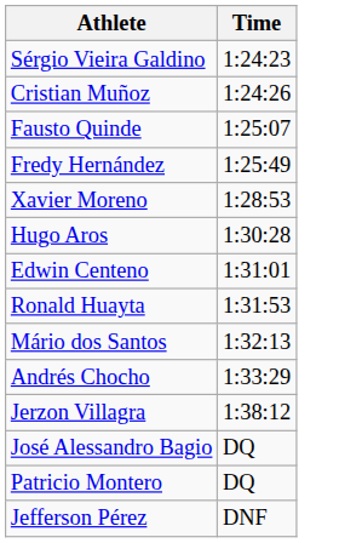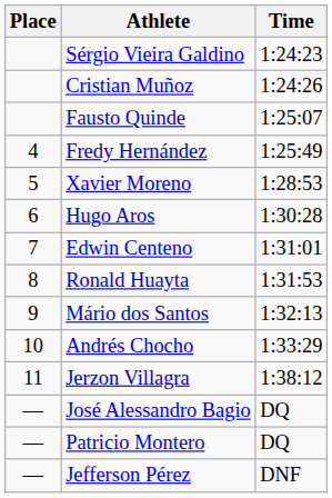+ column: Place | 4 | 5 | 6 | 7 | 8 | 9 | 10 | 11 | — | — | —
